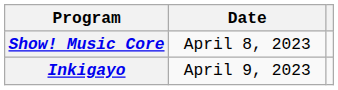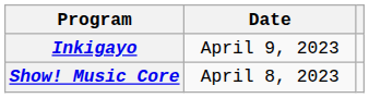rows swapped: Show! Music Core <-> Inkigayo
